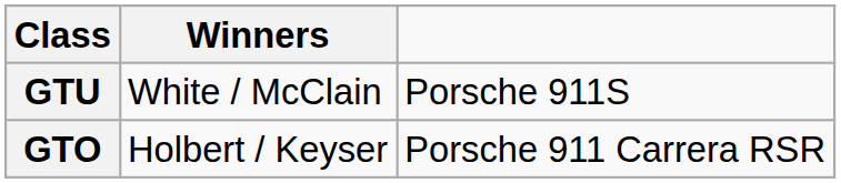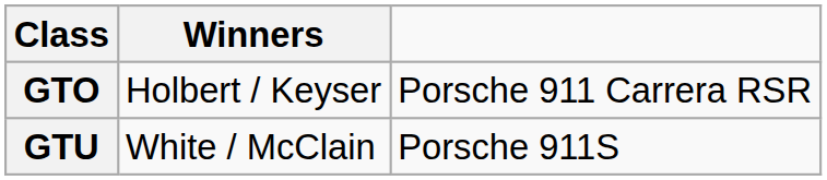rows swapped: GTO <-> GTU
